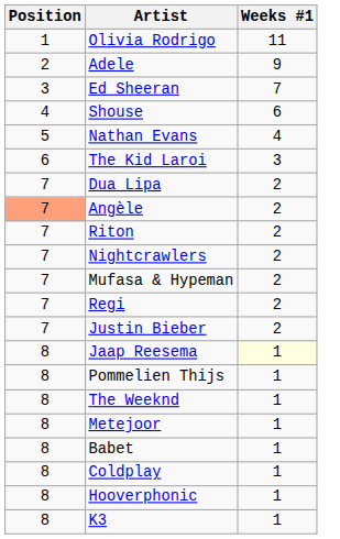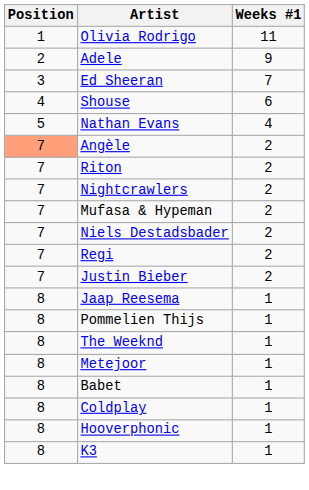- row: 6 | The Kid Laroi | 3
- row: 7 | Dua Lipa | 2
+ row: 7 | Niels Destadsbader | 2
Jaap Reesema | Weeks #1: lightyellow background -> no background
